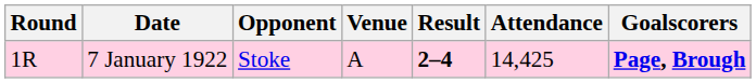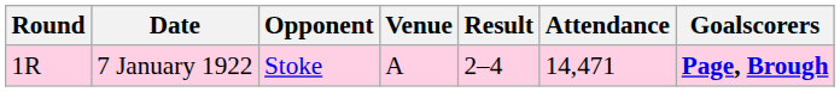7 January 1922 | Result: bold -> normal
7 January 1922 | Attendance: 14,425 -> 14,471
